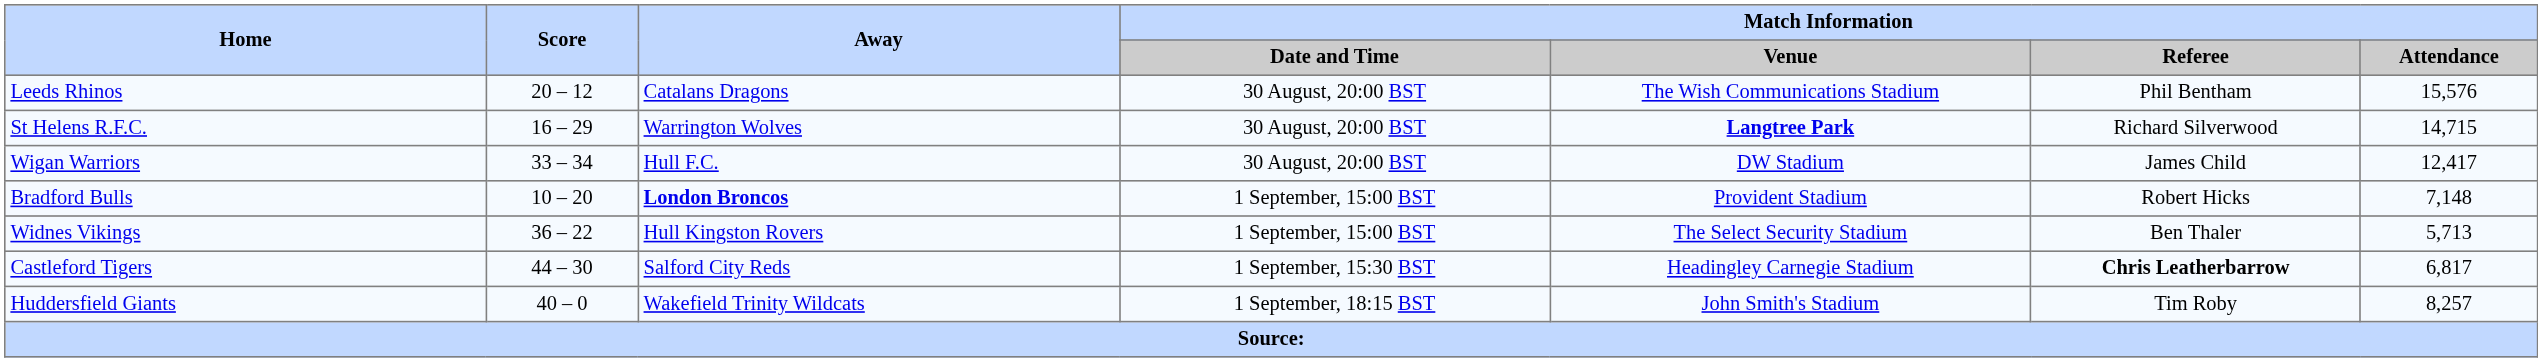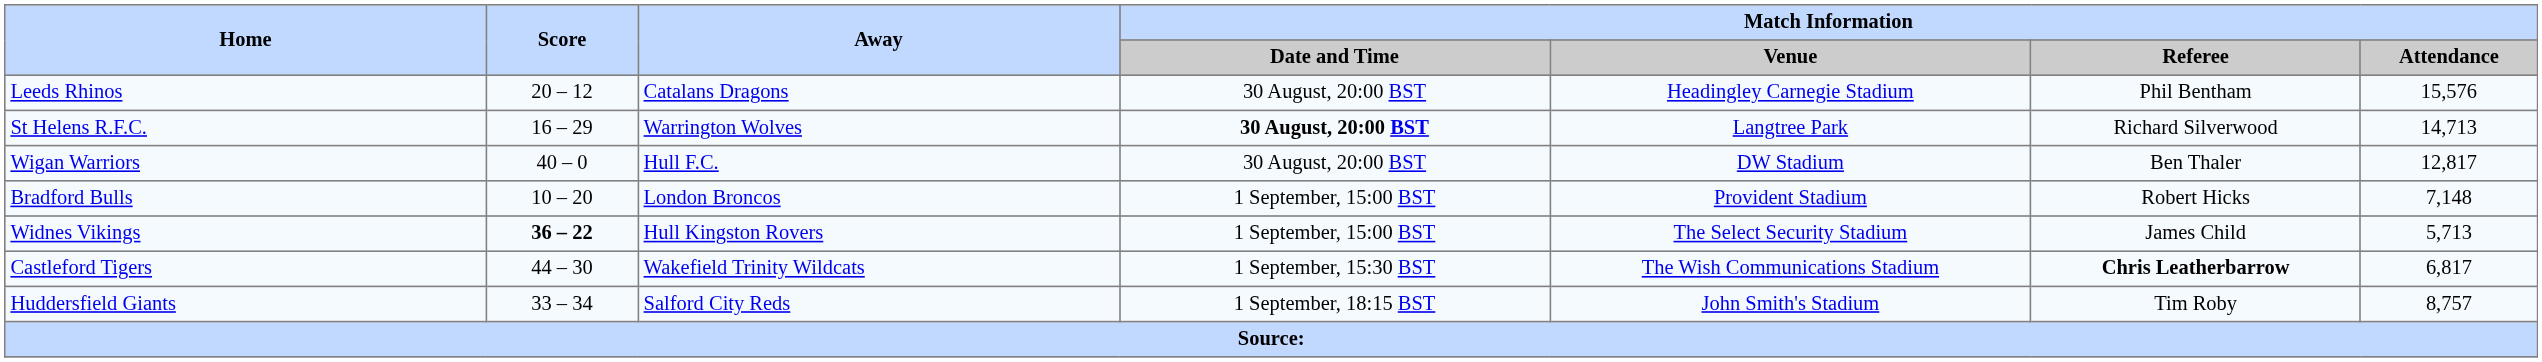Leeds Rhinos | Match Information / Venue: The Wish Communications Stadium -> Headingley Carnegie Stadium
St Helens R.F.C. | Match Information / Date and Time: normal -> bold
St Helens R.F.C. | Match Information / Venue: bold -> normal
St Helens R.F.C. | Match Information / Attendance: 14,715 -> 14,713
Wigan Warriors | Score: 33 – 34 -> 40 – 0
Wigan Warriors | Match Information / Referee: James Child -> Ben Thaler
Wigan Warriors | Match Information / Attendance: 12,417 -> 12,817
Bradford Bulls | Away: bold -> normal
Widnes Vikings | Score: normal -> bold
Widnes Vikings | Match Information / Referee: Ben Thaler -> James Child
Castleford Tigers | Away: Salford City Reds -> Wakefield Trinity Wildcats
Castleford Tigers | Match Information / Venue: Headingley Carnegie Stadium -> The Wish Communications Stadium
Huddersfield Giants | Score: 40 – 0 -> 33 – 34
Huddersfield Giants | Away: Wakefield Trinity Wildcats -> Salford City Reds
Huddersfield Giants | Match Information / Attendance: 8,257 -> 8,757
